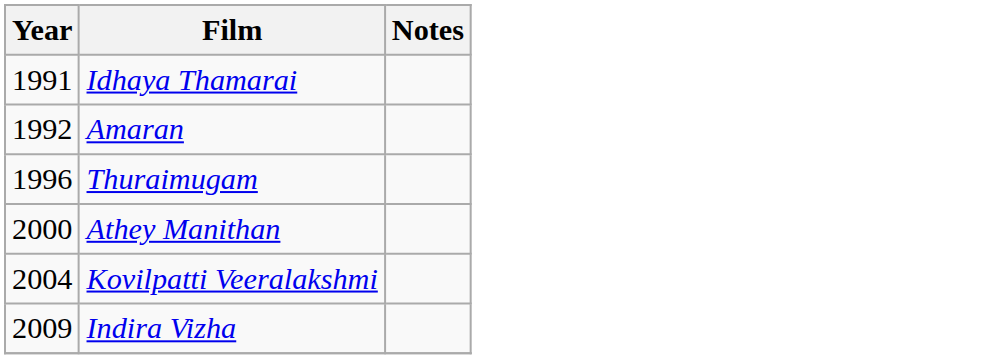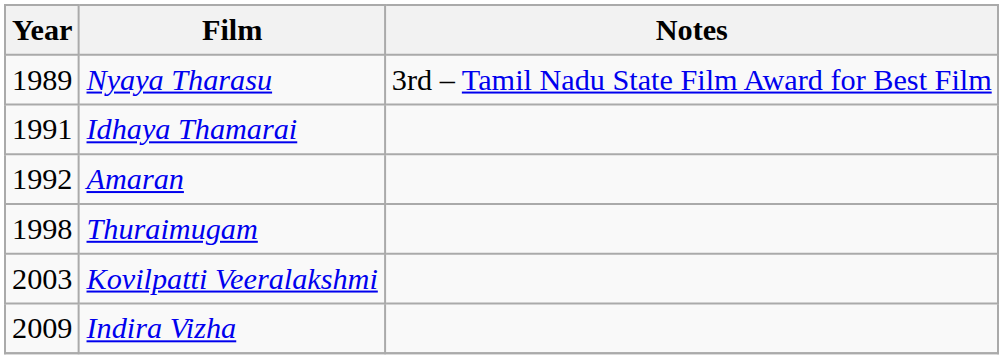+ row: 1989 | Nyaya Tharasu | 3rd – Tamil Nadu State Film Award for Best Film
Thuraimugam | Year: 1996 -> 1998
- row: 2000 | Athey Manithan
Kovilpatti Veeralakshmi | Year: 2004 -> 2003
